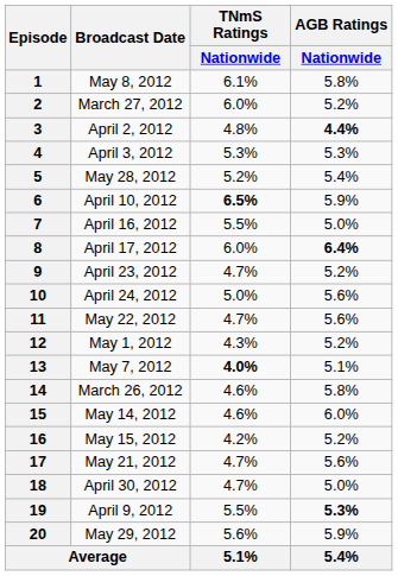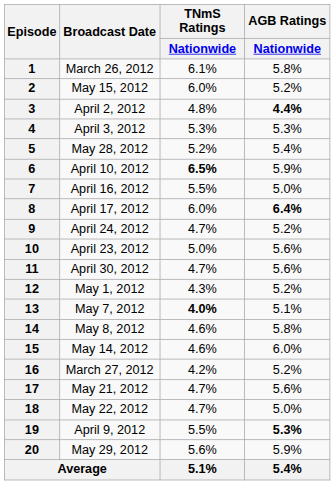1 | Broadcast Date: May 8, 2012 -> March 26, 2012
2 | Broadcast Date: March 27, 2012 -> May 15, 2012
9 | Broadcast Date: April 23, 2012 -> April 24, 2012
10 | Broadcast Date: April 24, 2012 -> April 23, 2012
11 | Broadcast Date: May 22, 2012 -> April 30, 2012
14 | Broadcast Date: March 26, 2012 -> May 8, 2012
16 | Broadcast Date: May 15, 2012 -> March 27, 2012
18 | Broadcast Date: April 30, 2012 -> May 22, 2012
